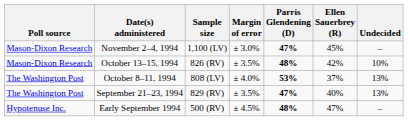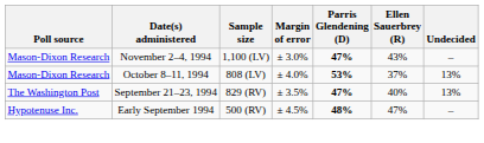November 2–4, 1994 | Ellen Sauerbrey (R): 45% -> 43%
- row: Mason-Dixon Research | October 13–15, 1994 | 826 (RV) | ± 3.5% | 48% | 42% | 10%
October 8–11, 1994 | Poll source: The Washington Post -> Mason-Dixon Research
